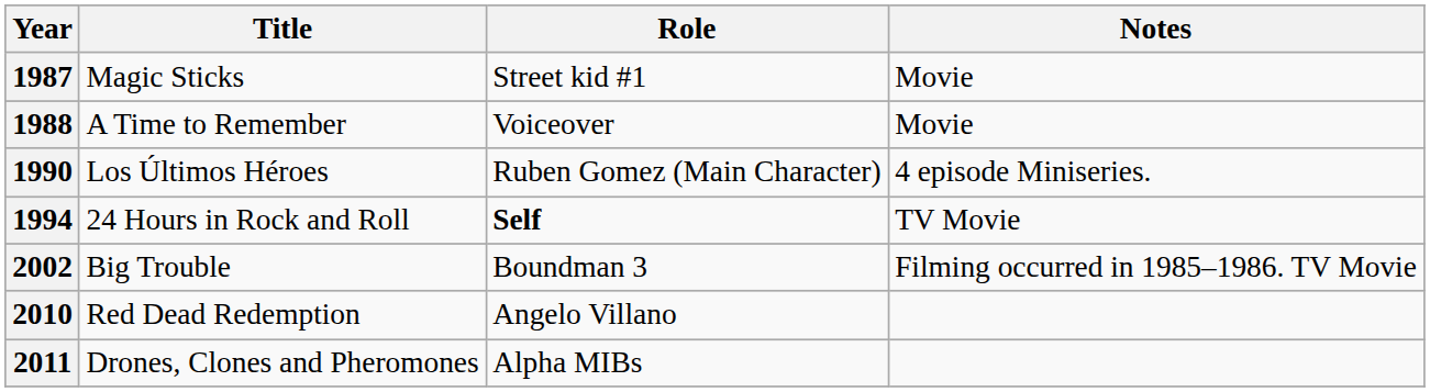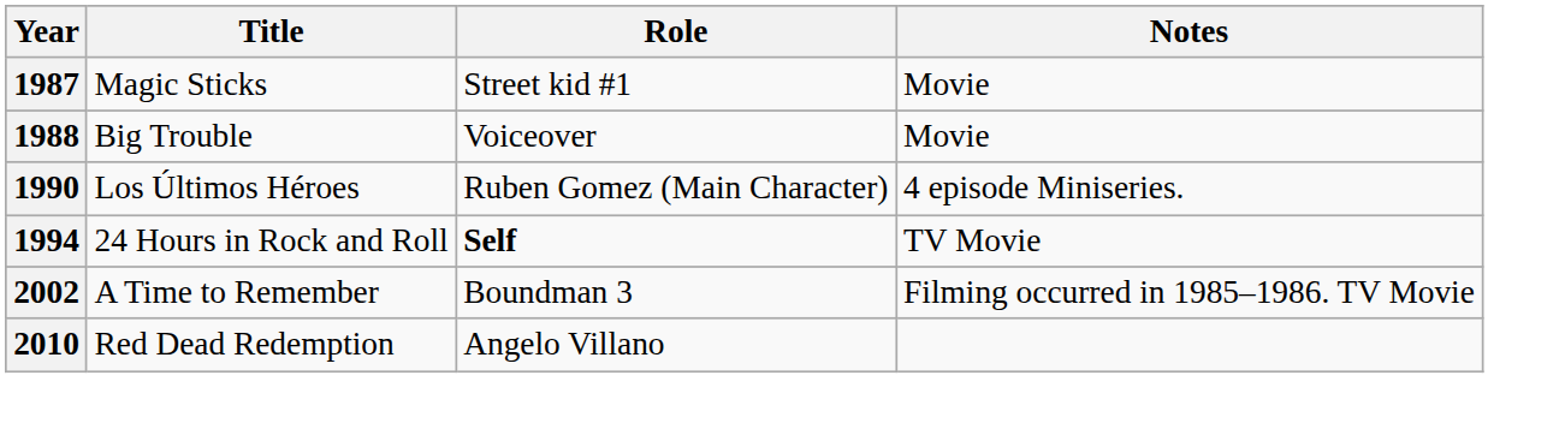1988 | Title: A Time to Remember -> Big Trouble
2002 | Title: Big Trouble -> A Time to Remember
- row: 2011 | Drones, Clones and Pheromones | Alpha MIBs
